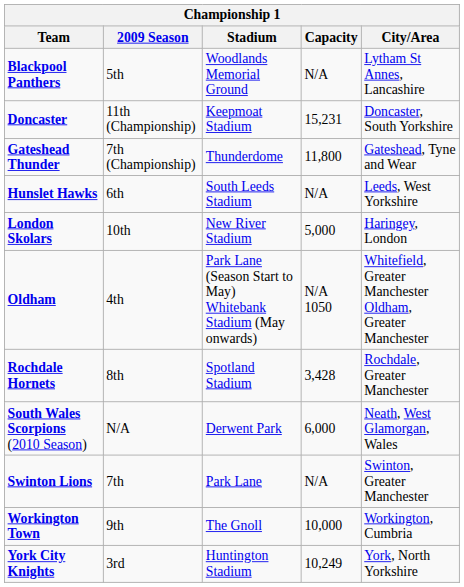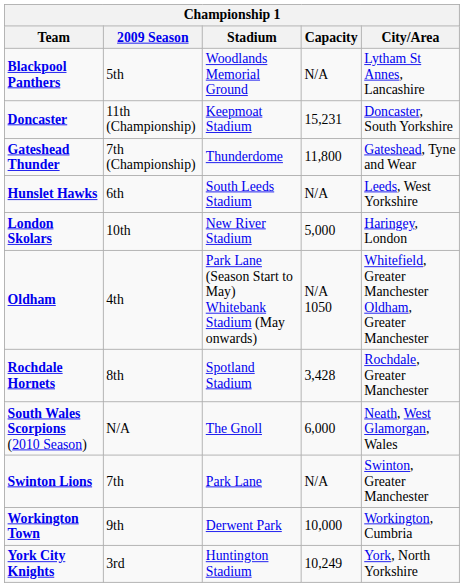South Wales Scorpions (2010 Season) | Stadium: Derwent Park -> The Gnoll
Workington Town | Stadium: The Gnoll -> Derwent Park
